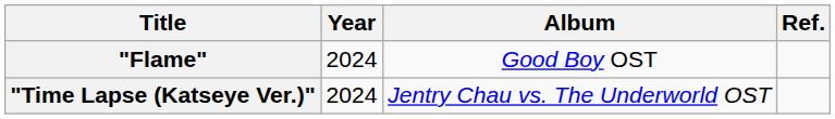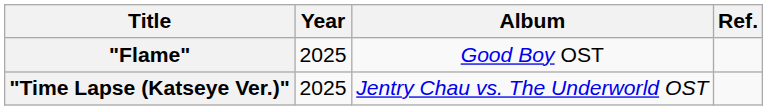"Flame" | Year: 2024 -> 2025
"Time Lapse (Katseye Ver.)" | Year: 2024 -> 2025
